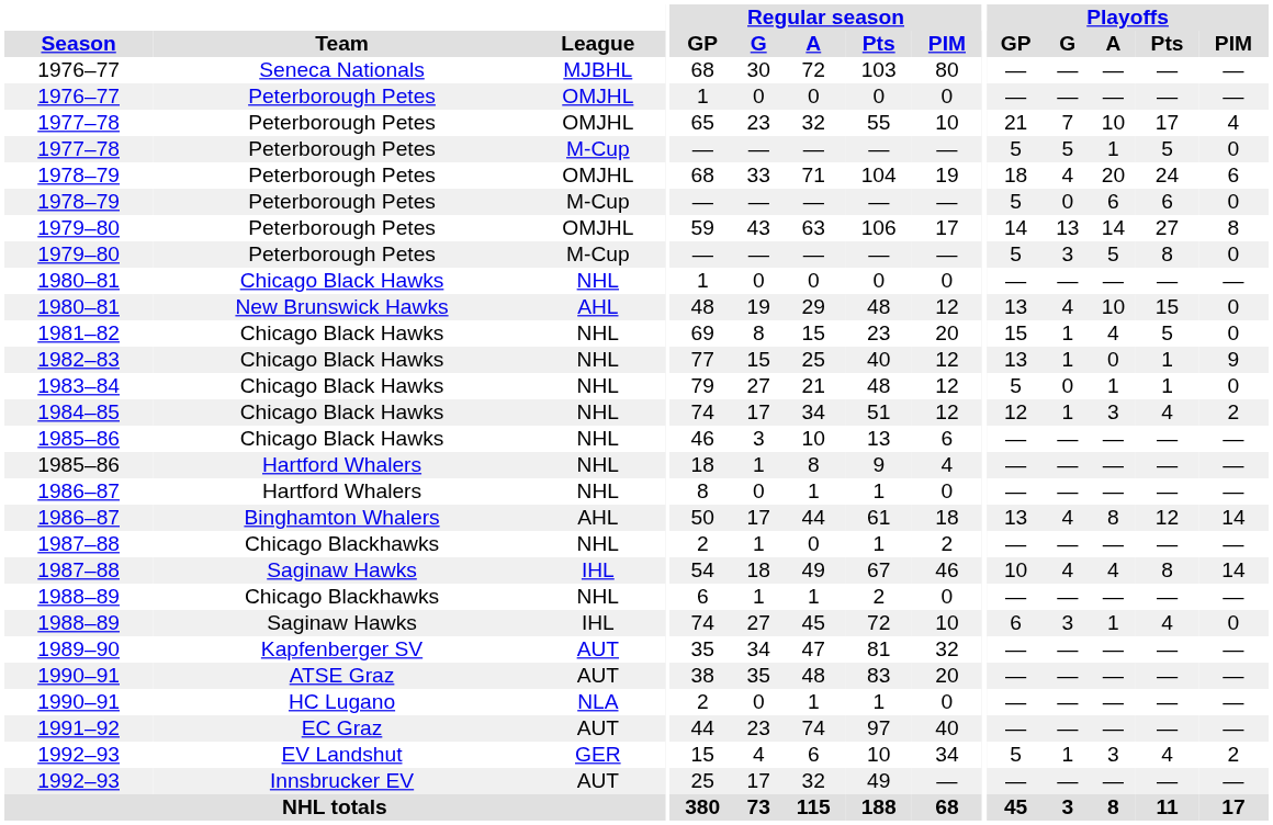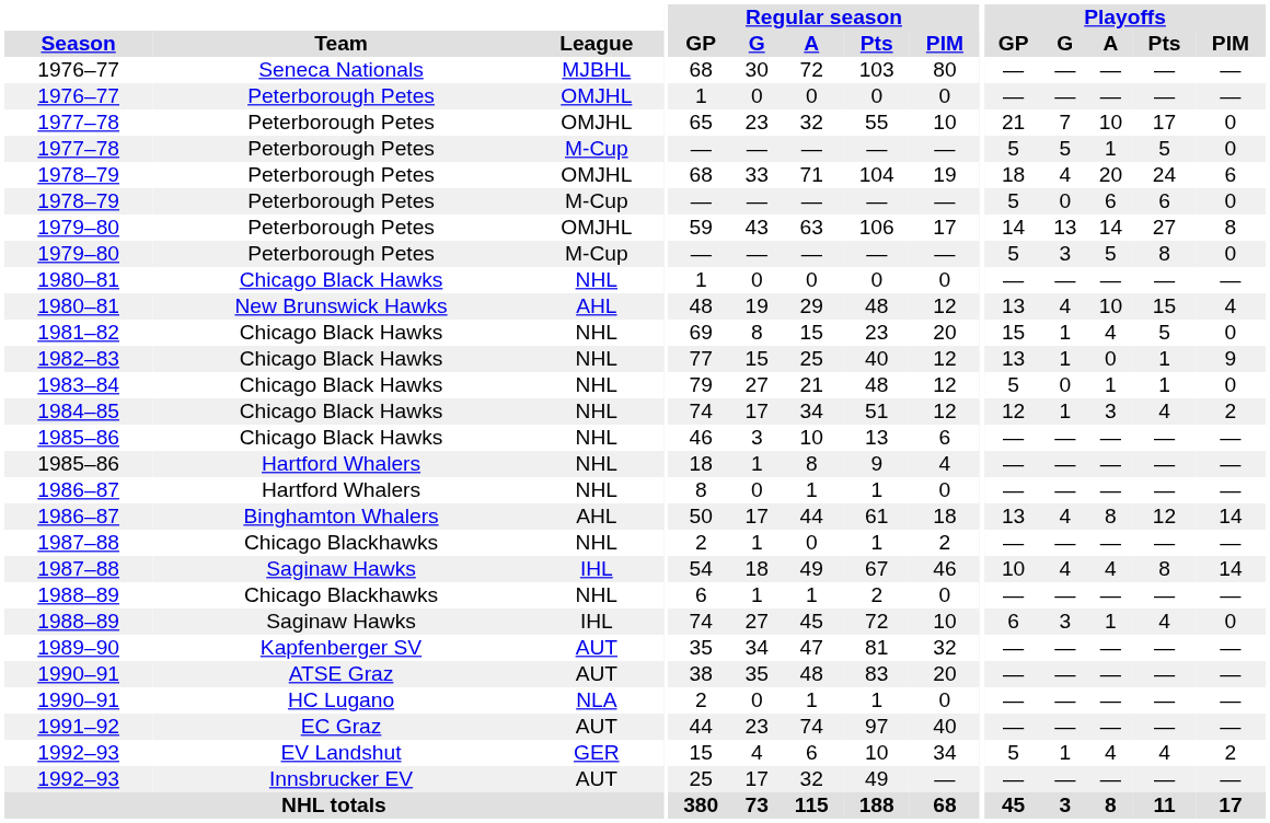1977–78 / OMJHL | Playoffs / PIM: 4 -> 0
1980–81 / AHL | Playoffs / PIM: 0 -> 4
1992–93 / GER | Playoffs / A: 3 -> 4
